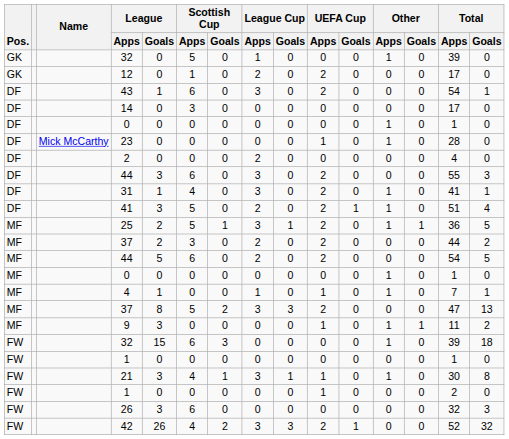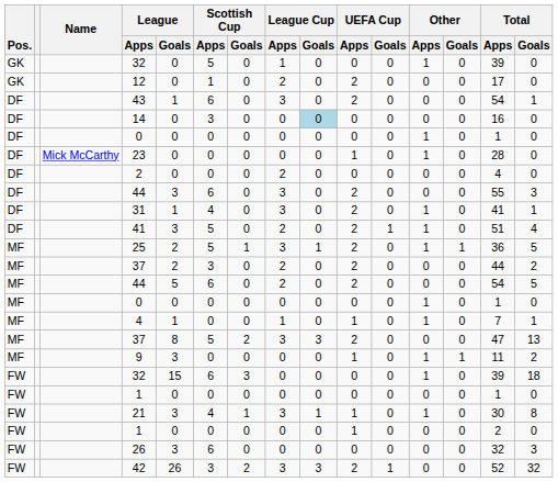14 | League Cup / Goals: no background -> lightblue background
14 | Total / Apps: 17 -> 16
42 | Scottish Cup / Apps: 4 -> 3
